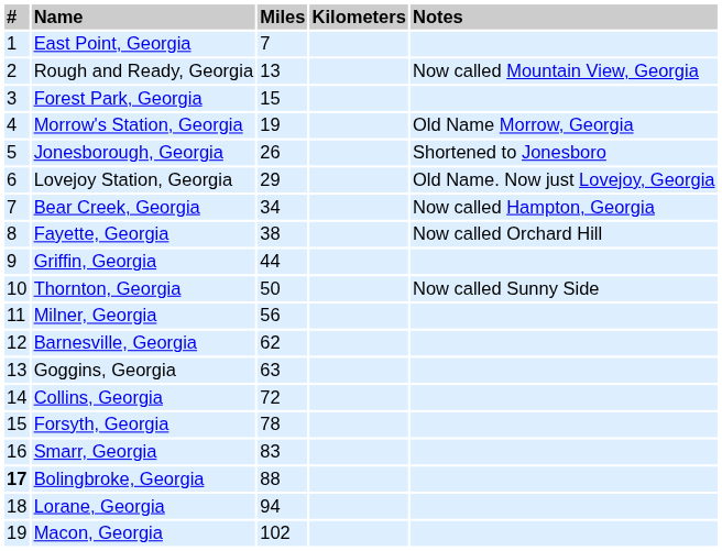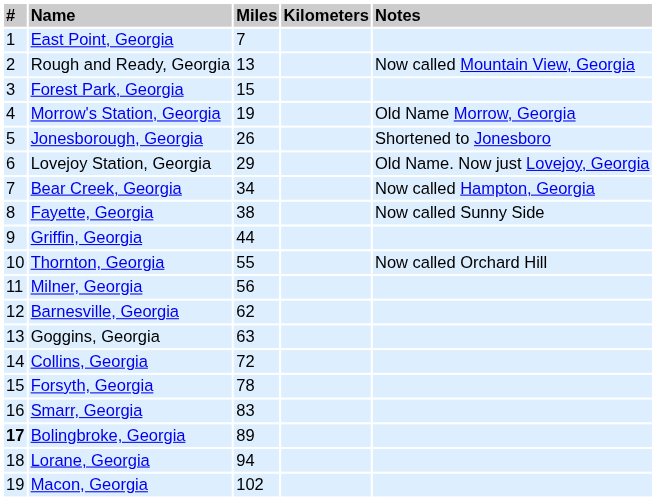Fayette, Georgia | column 5: Now called Orchard Hill -> Now called Sunny Side
Thornton, Georgia | column 3: 50 -> 55
Thornton, Georgia | column 5: Now called Sunny Side -> Now called Orchard Hill
Bolingbroke, Georgia | column 3: 88 -> 89
